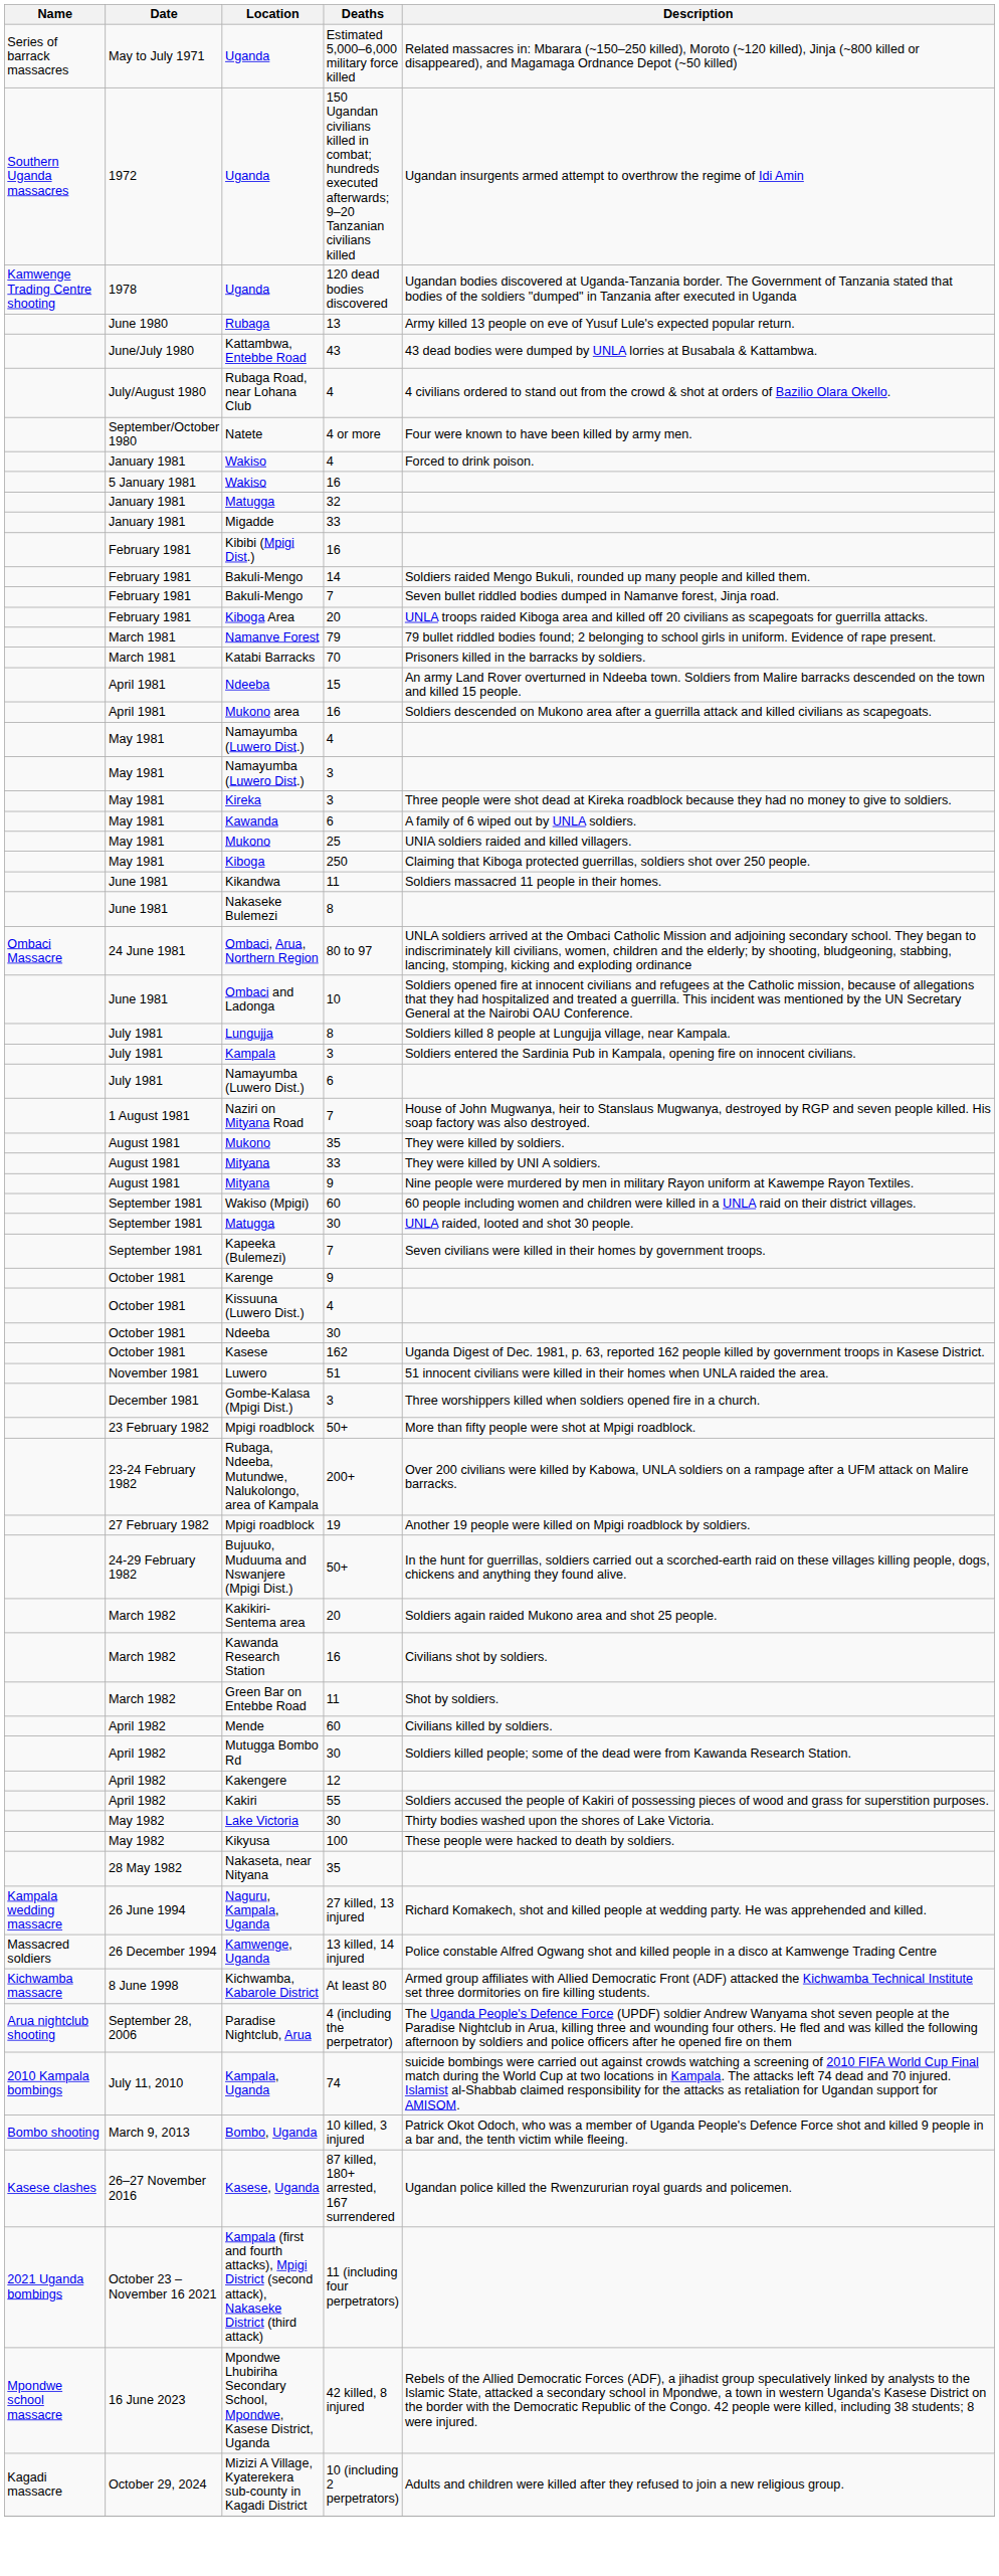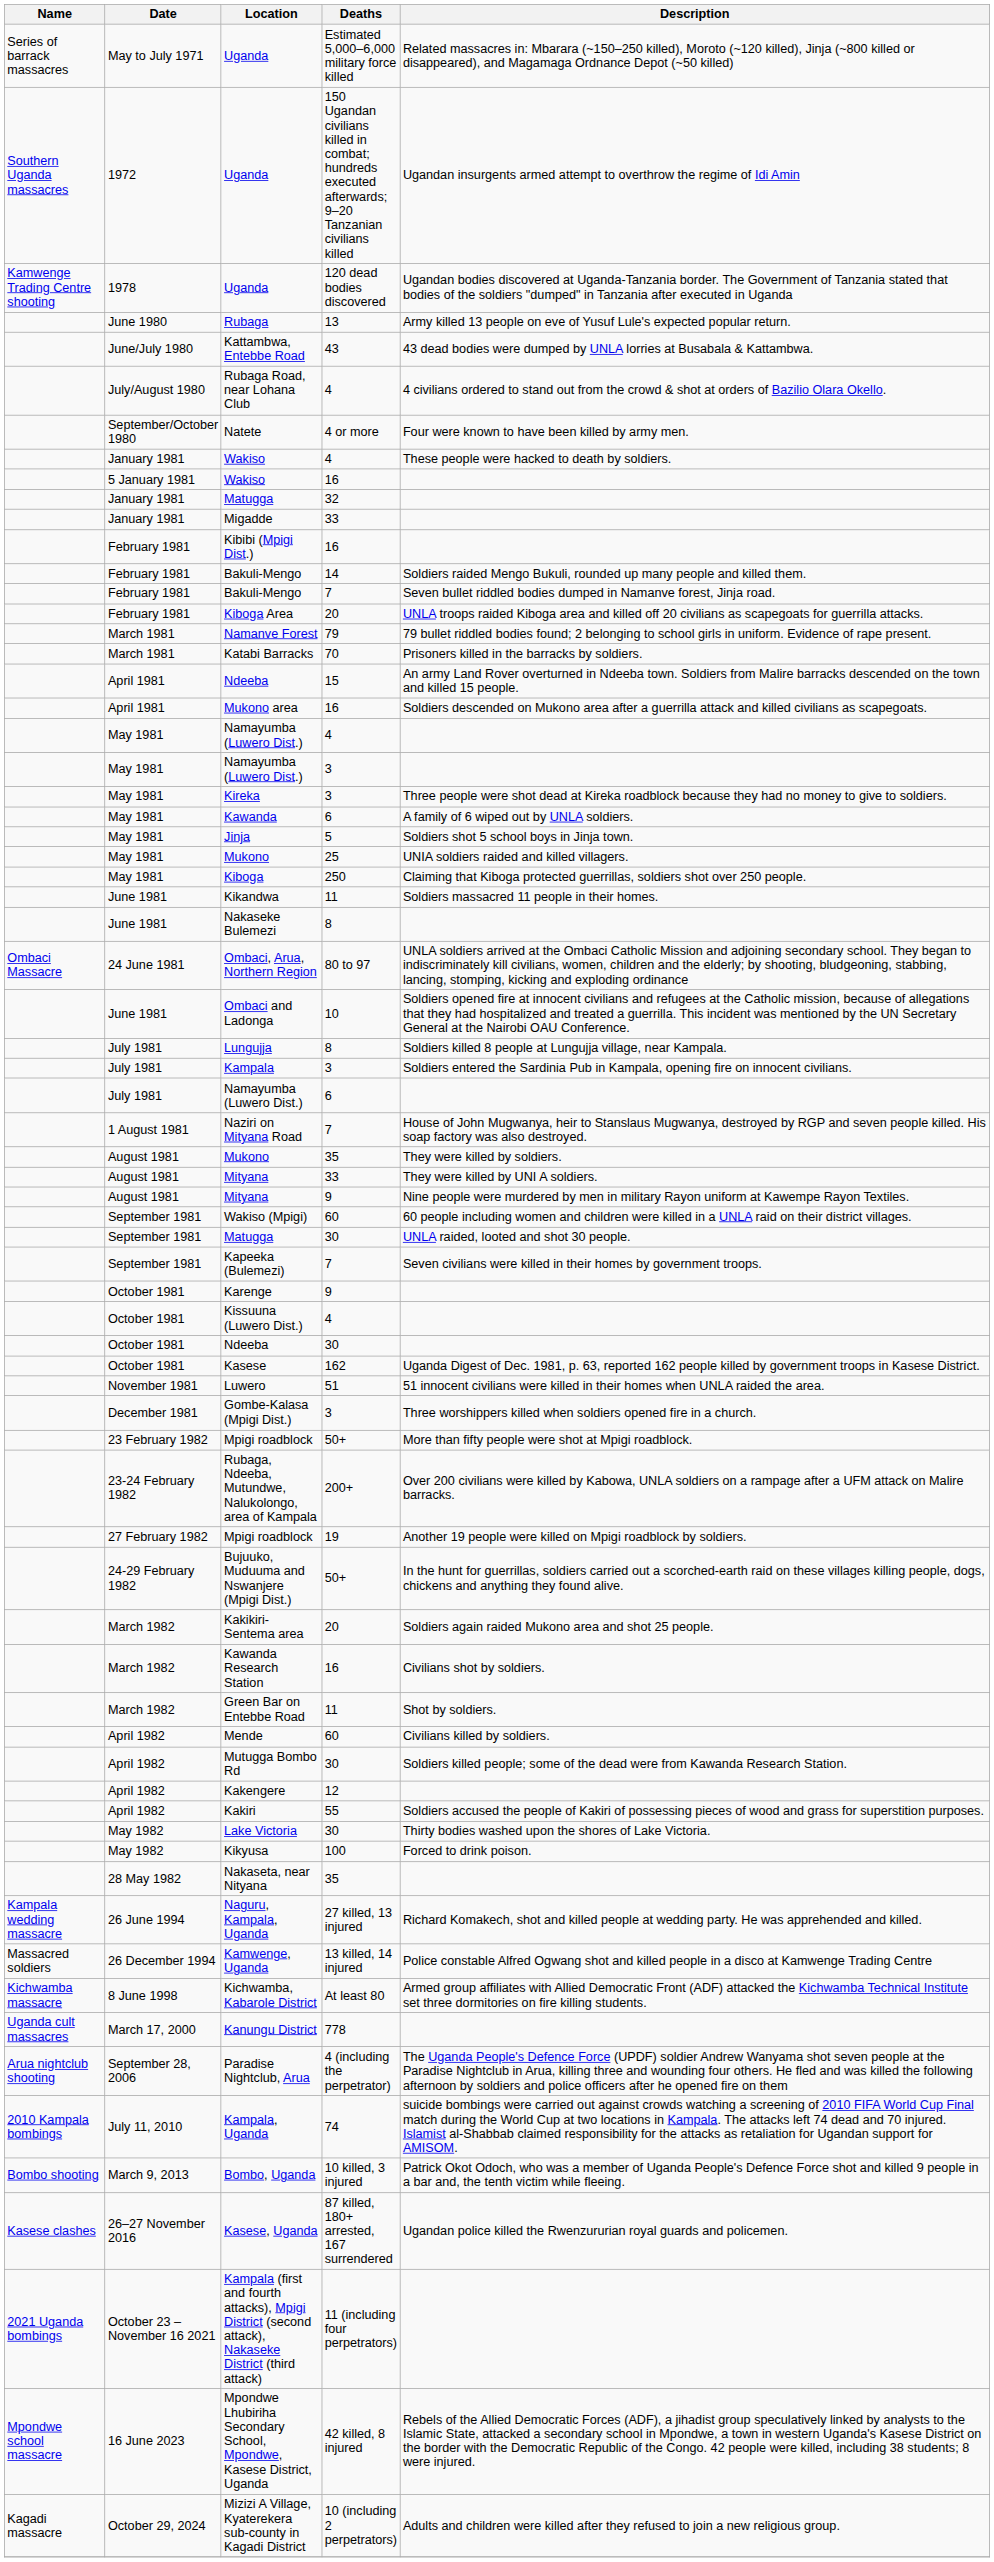Wakiso / 4 | Description: Forced to drink poison. -> These people were hacked to death by soldiers.
+ row: May 1981 | Jinja | 5 | Soldiers shot 5 school boys in Jinja town.
Kikyusa | Description: These people were hacked to death by soldiers. -> Forced to drink poison.
+ row: Uganda cult massacres | March 17, 2000 | Kanungu District | 778
